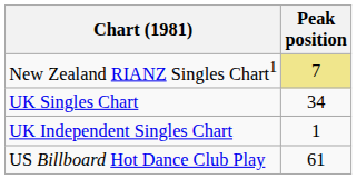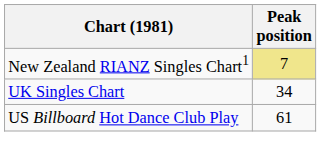- row: UK Independent Singles Chart | 1
